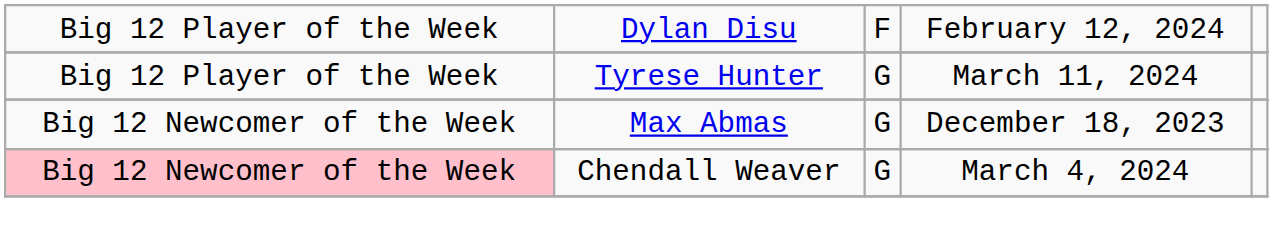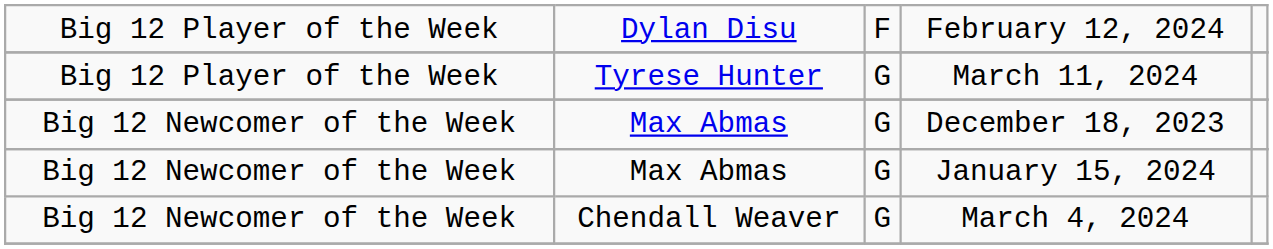+ row: Big 12 Newcomer of the Week | Max Abmas | G | January 15, 2024
March 4, 2024 | column 1: pink background -> no background
